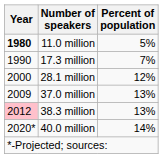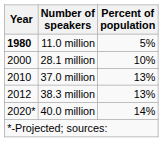- row: 1990 | 17.3 million | 7%
28.1 million | Percent of population: 12% -> 10%
37.0 million | Year: 2009 -> 2010
38.3 million | Year: pink background -> no background
